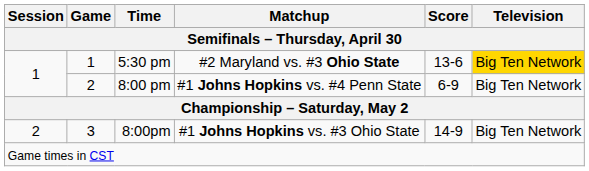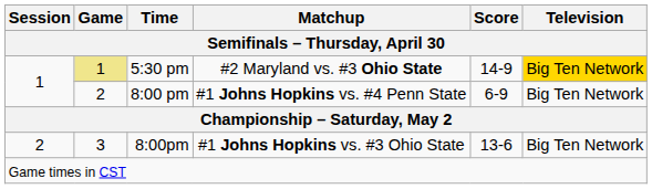5:30 pm | Game: no background -> khaki background
5:30 pm | Score: 13-6 -> 14-9
8:00pm | Score: 14-9 -> 13-6
